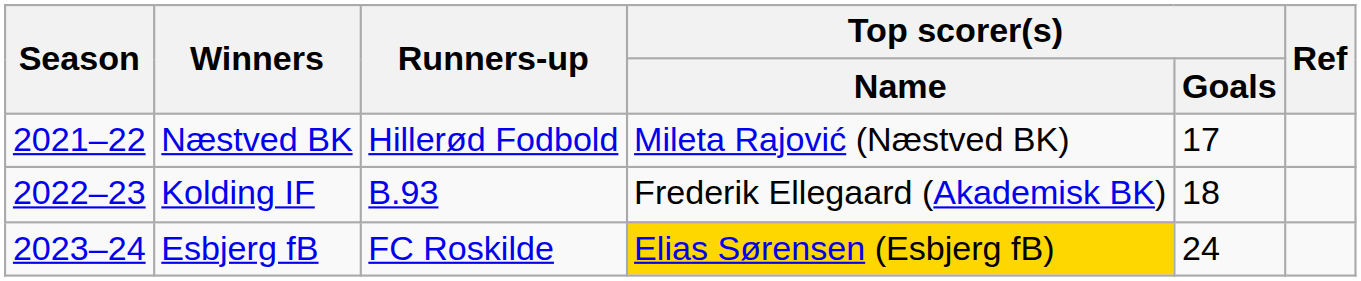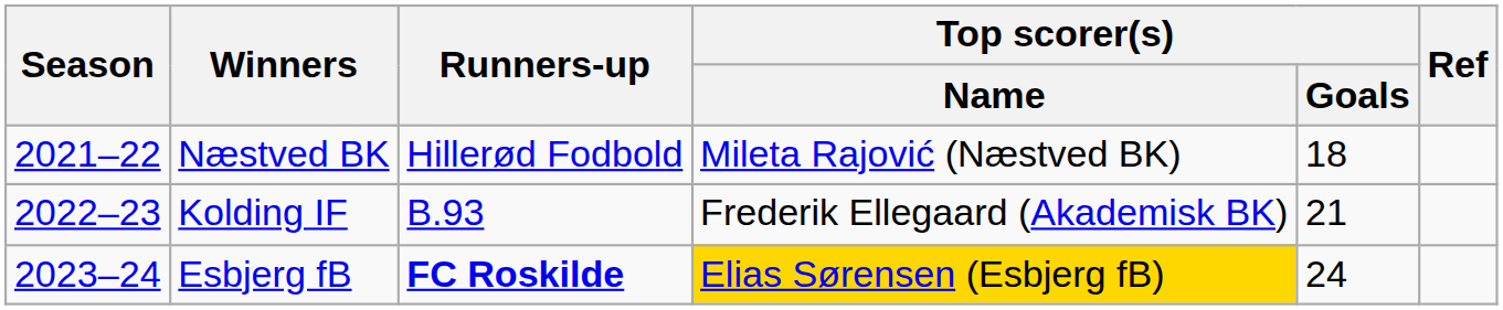Næstved BK | Top scorer(s) / Goals: 17 -> 18
Kolding IF | Top scorer(s) / Goals: 18 -> 21
Esbjerg fB | Runners-up: normal -> bold
